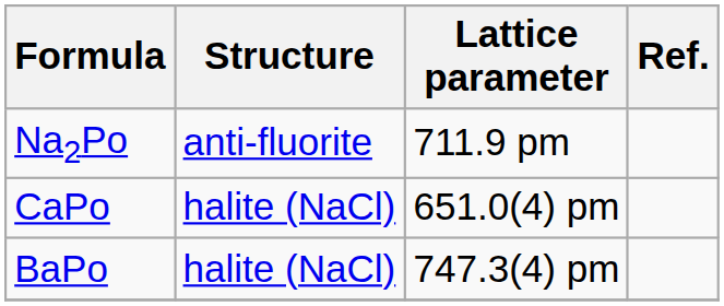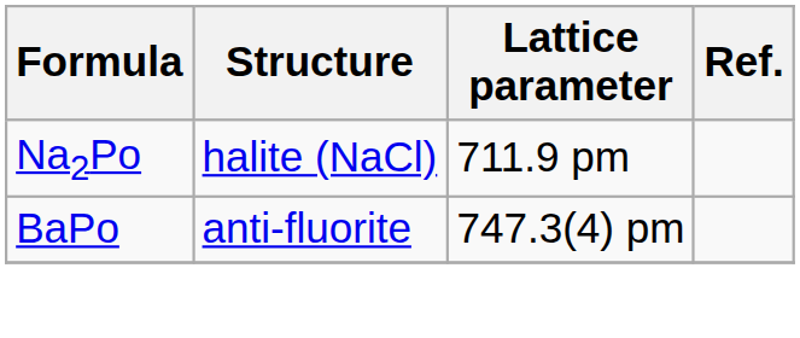Na2Po | Structure: anti-fluorite -> halite (NaCl)
- row: CaPo | halite (NaCl) | 651.0(4) pm
BaPo | Structure: halite (NaCl) -> anti-fluorite
